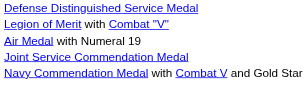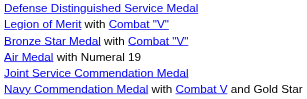+ row: Bronze Star Medal with Combat "V"
